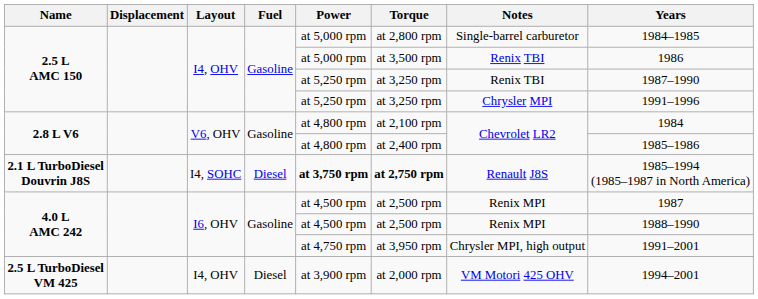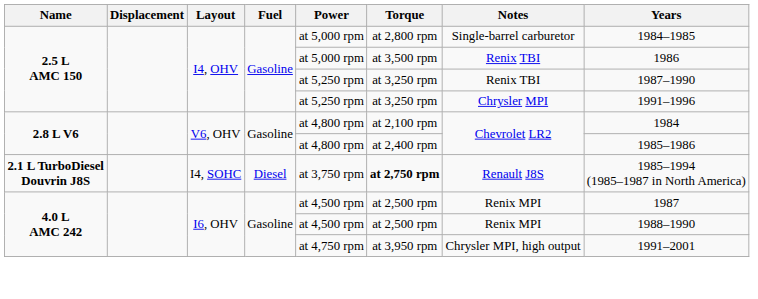2.1 L TurboDiesel Douvrin J8S | Power: bold -> normal
- row: 2.5 L TurboDiesel VM 425 | I4, OHV | Diesel | at 3,900 rpm | at 2,000 rpm | VM Motori 425 OHV | 1994–2001
